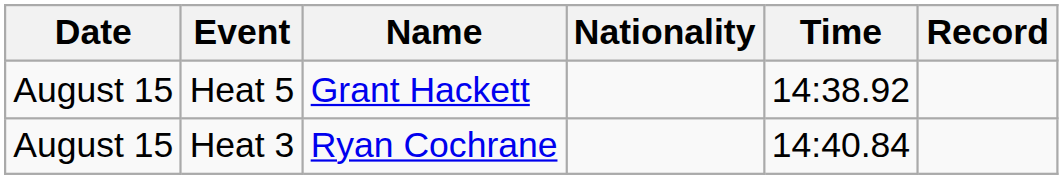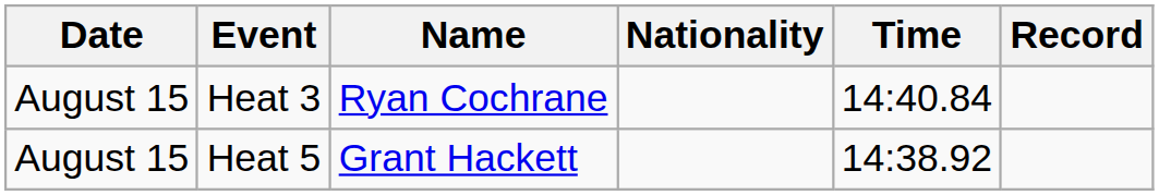rows swapped: Heat 3 <-> Heat 5
